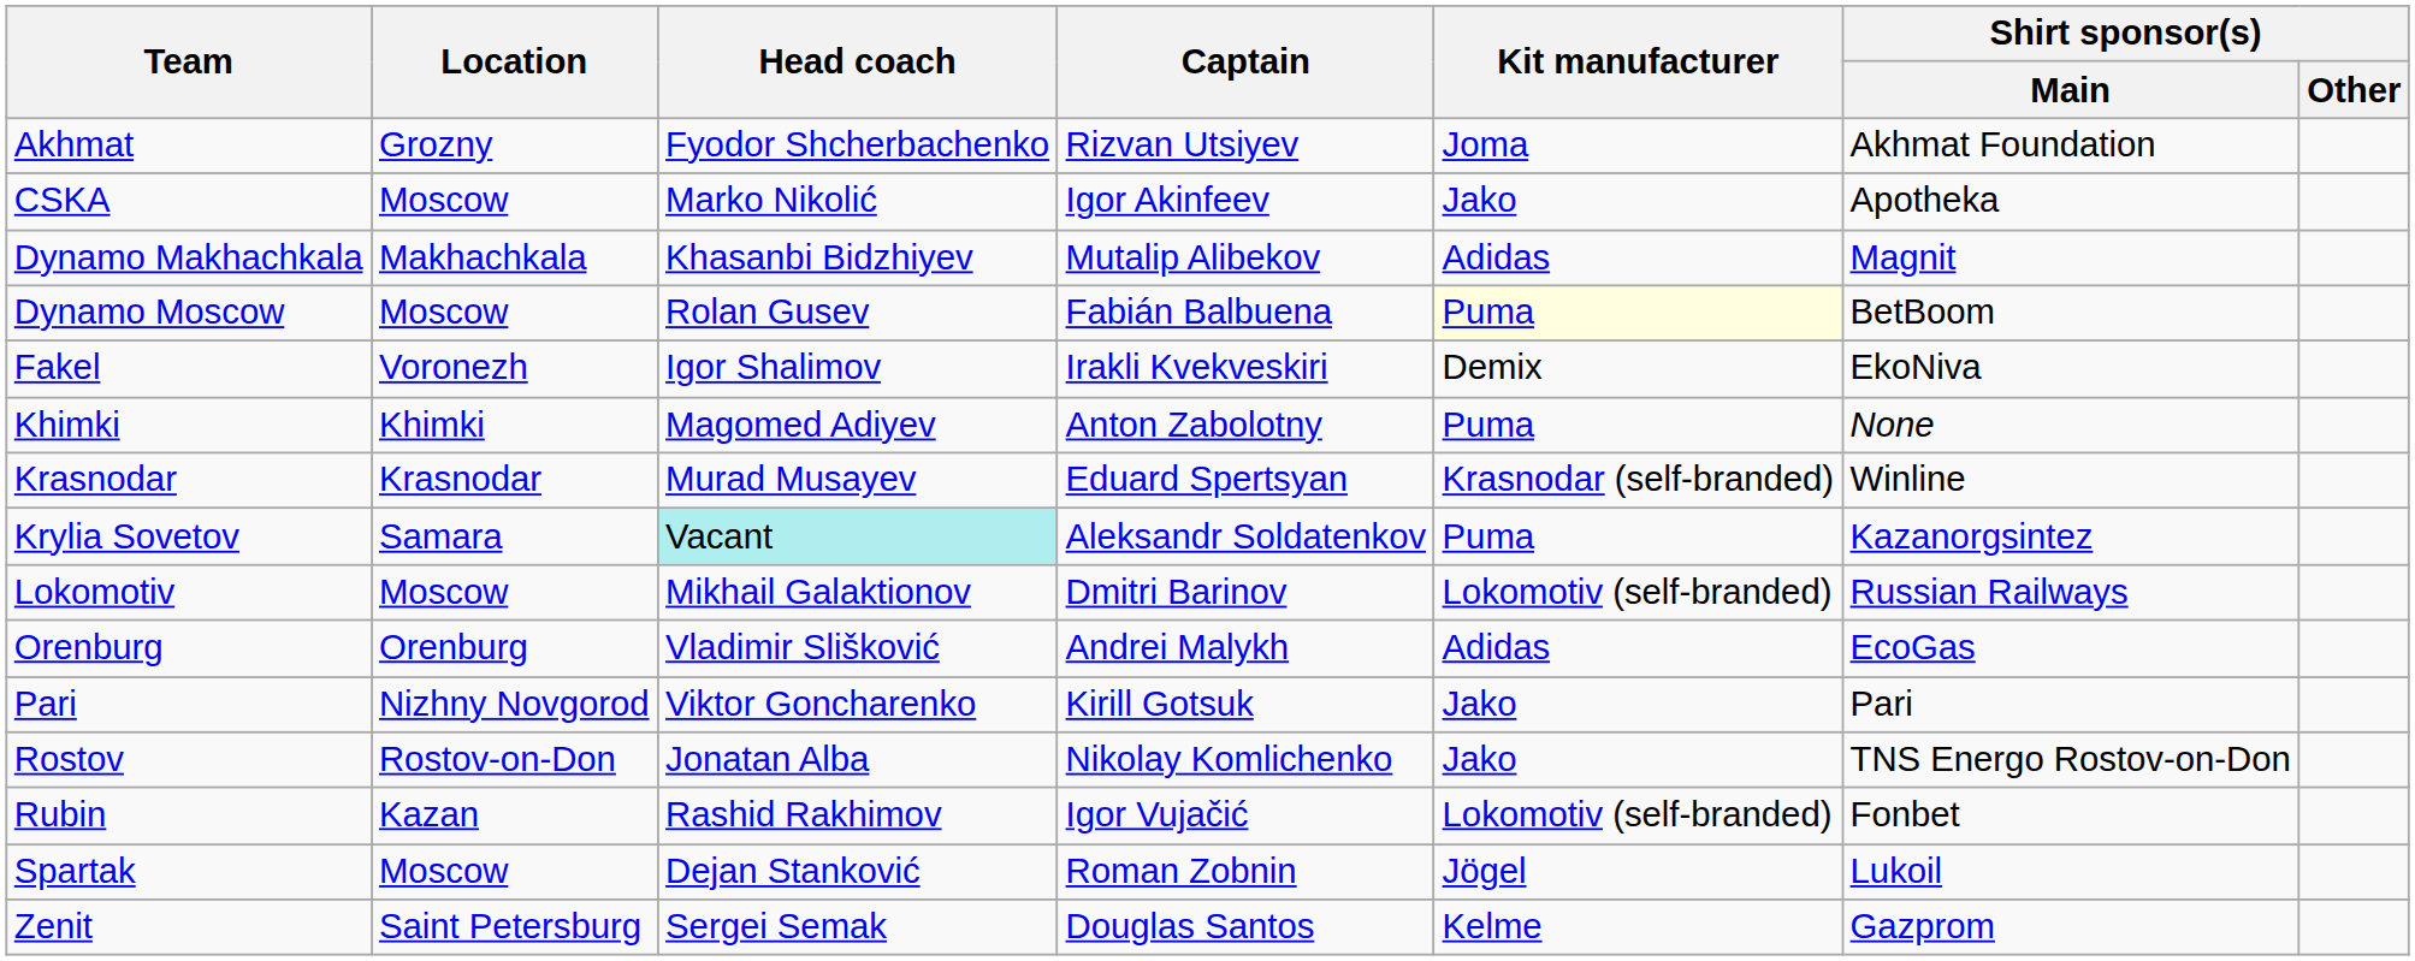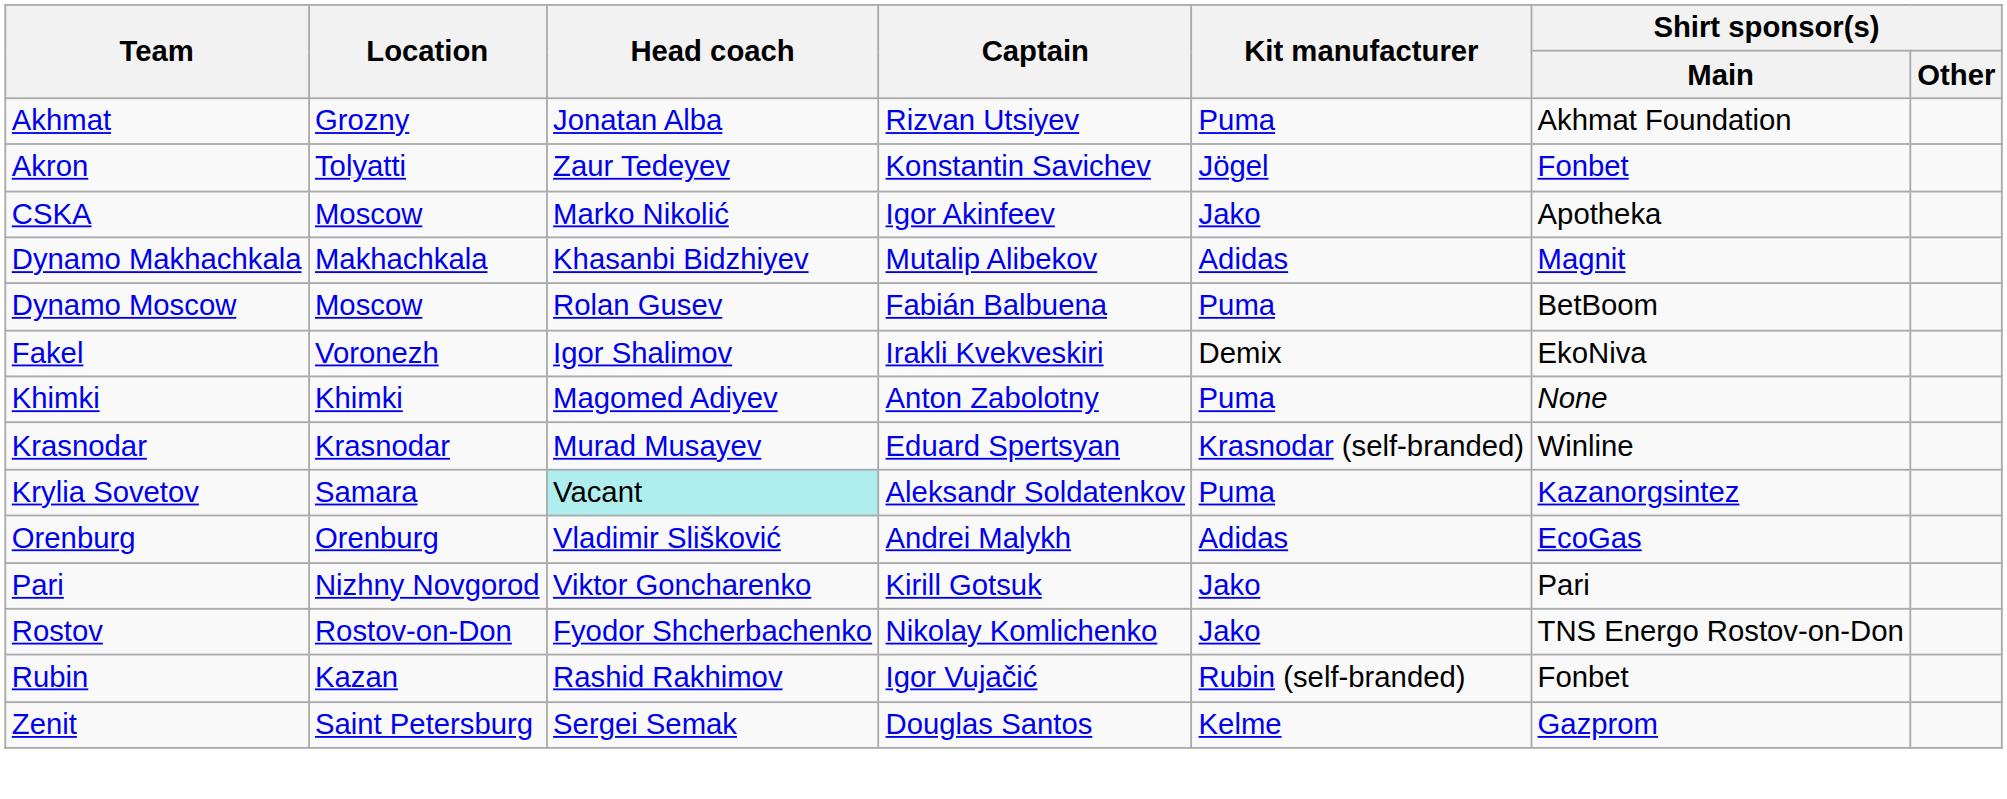Akhmat | Head coach: Fyodor Shcherbachenko -> Jonatan Alba
Akhmat | Kit manufacturer: Joma -> Puma
+ row: Akron | Tolyatti | Zaur Tedeyev | Konstantin Savichev | Jögel | Fonbet
Dynamo Moscow | Kit manufacturer: lightyellow background -> no background
- row: Lokomotiv | Moscow | Mikhail Galaktionov | Dmitri Barinov | Lokomotiv (self-branded) | Russian Railways
Rostov | Head coach: Jonatan Alba -> Fyodor Shcherbachenko
Rubin | Kit manufacturer: Lokomotiv (self-branded) -> Rubin (self-branded)
- row: Spartak | Moscow | Dejan Stanković | Roman Zobnin | Jögel | Lukoil
